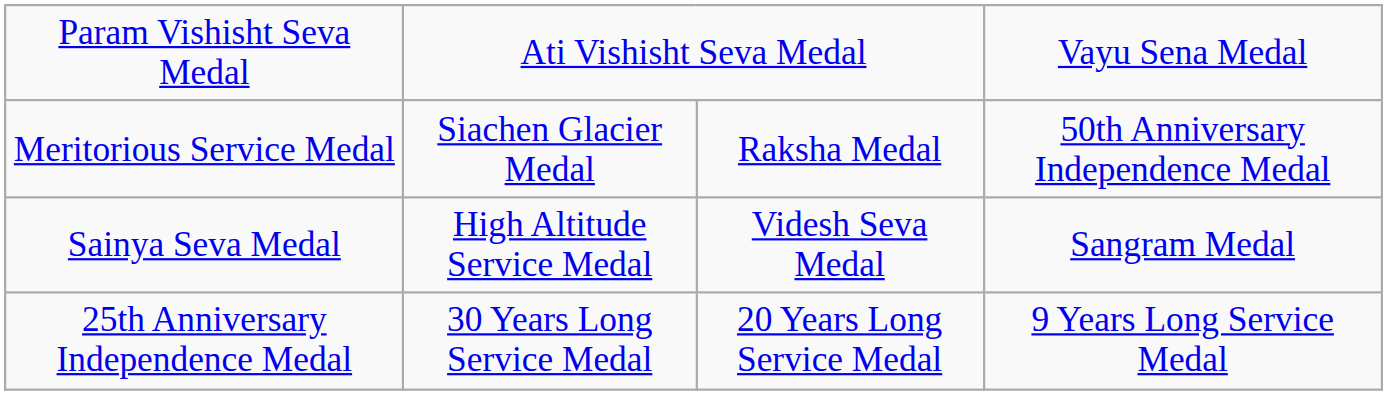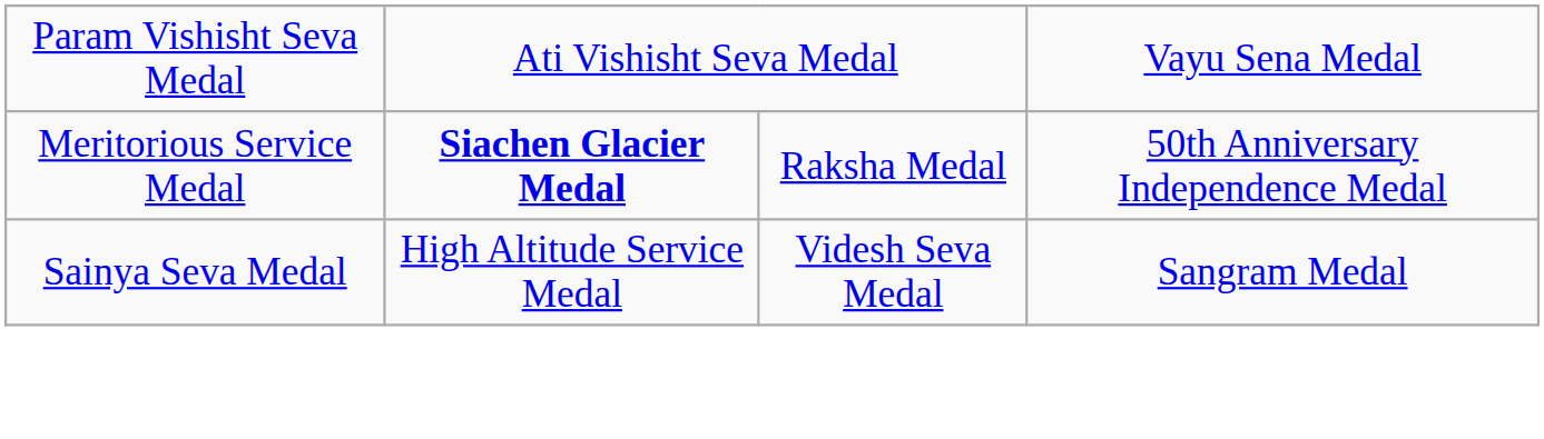Meritorious Service Medal | column 2: normal -> bold
- row: 25th Anniversary Independence Medal | 30 Years Long Service Medal | 20 Years Long Service Medal | 9 Years Long Service Medal
